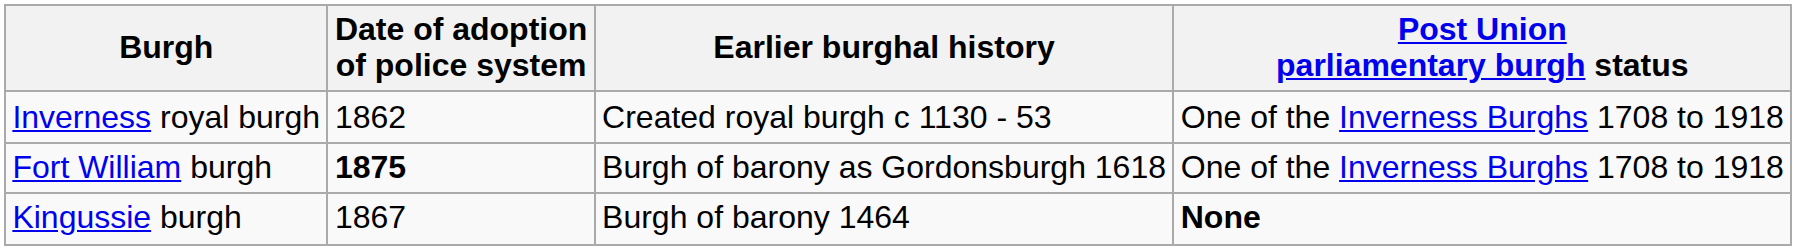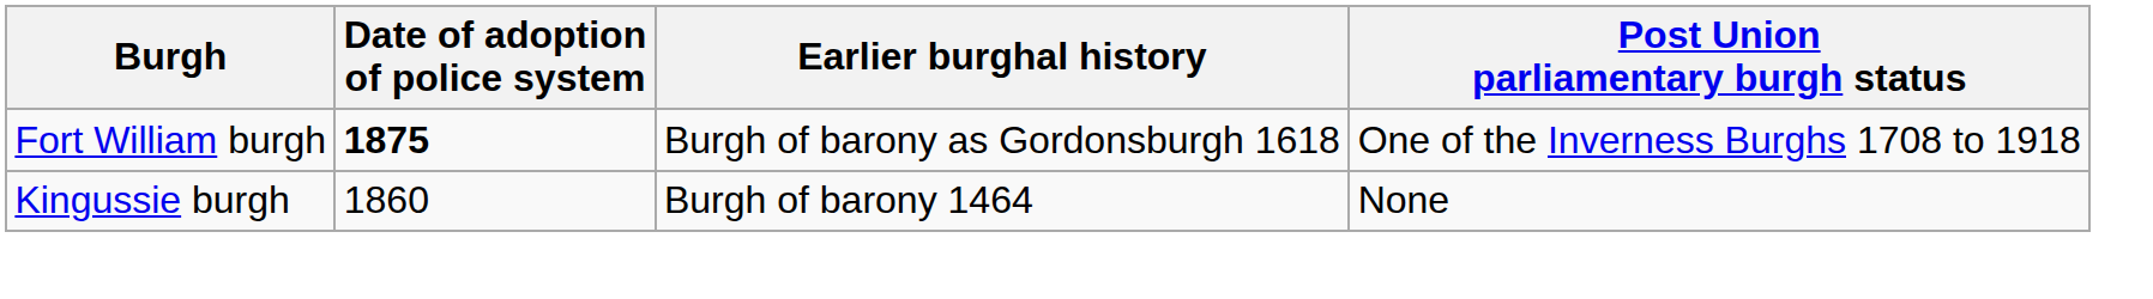- row: Inverness royal burgh | 1862 | Created royal burgh c 1130 - 53 | One of the Inverness Burghs 1708 to 1918
Kingussie burgh | Date of adoption of police system: 1867 -> 1860
Kingussie burgh | Post Union parliamentary burgh status: bold -> normal
